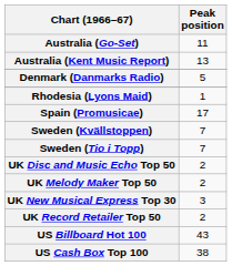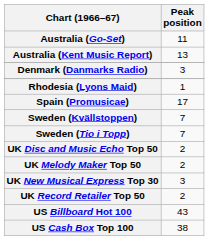Denmark (Danmarks Radio) | Peak position: 5 -> 3
